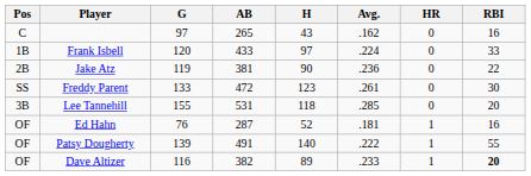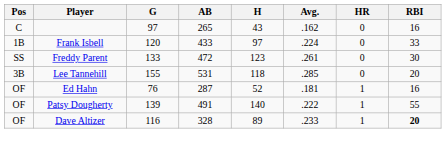- row: 2B | Jake Atz | 119 | 381 | 90 | .236 | 0 | 22
Dave Altizer | AB: 382 -> 328
